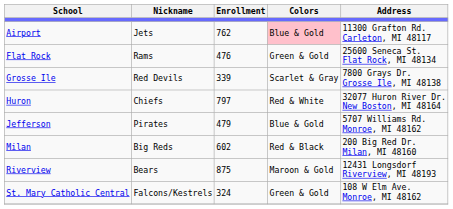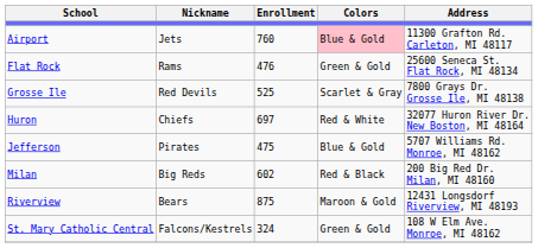Airport | Enrollment: 762 -> 760
Grosse Ile | Enrollment: 339 -> 525
Huron | Enrollment: 797 -> 697
Jefferson | Enrollment: 479 -> 475
